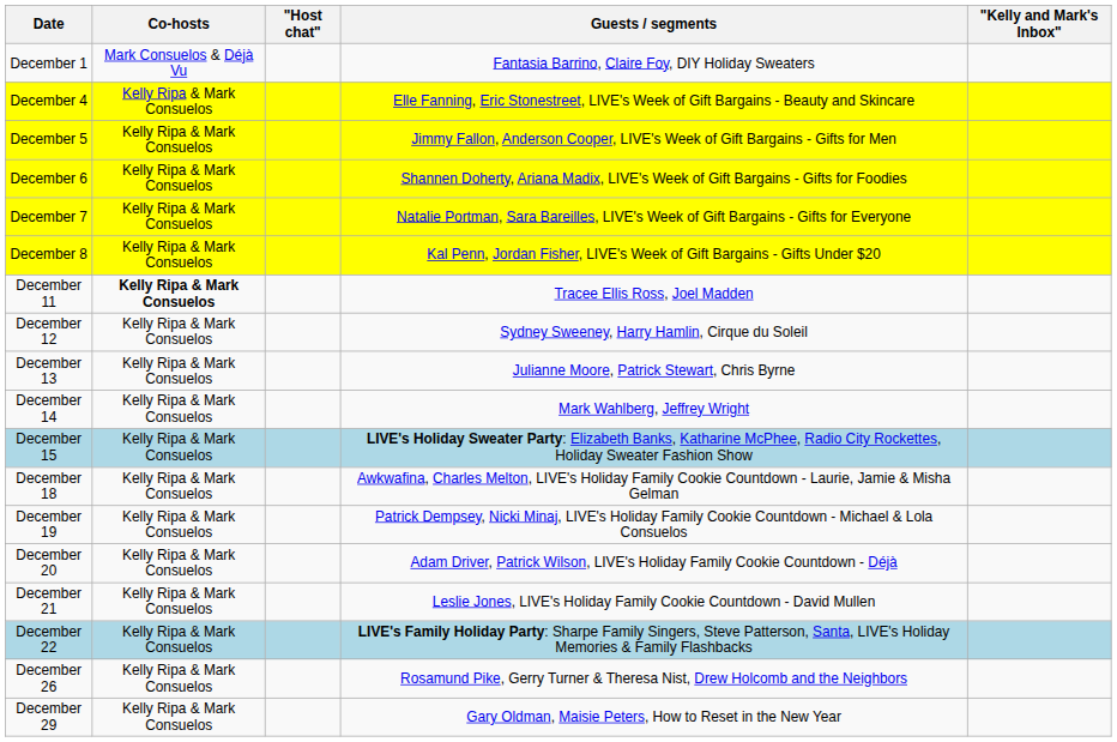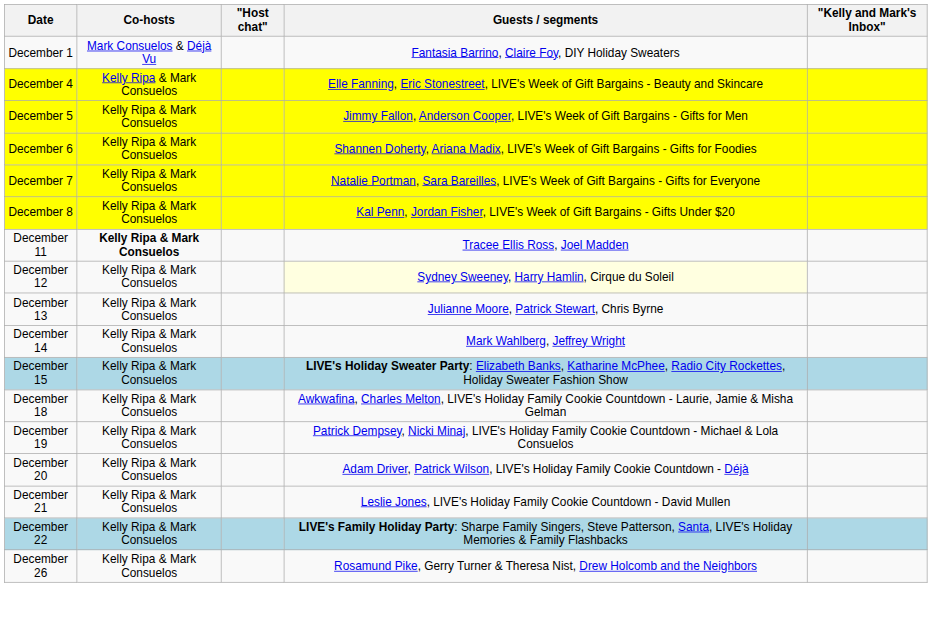December 12 | Guests / segments: no background -> lightyellow background
- row: December 29 | Kelly Ripa & Mark Consuelos | Gary Oldman, Maisie Peters, How to Reset in the New Year
